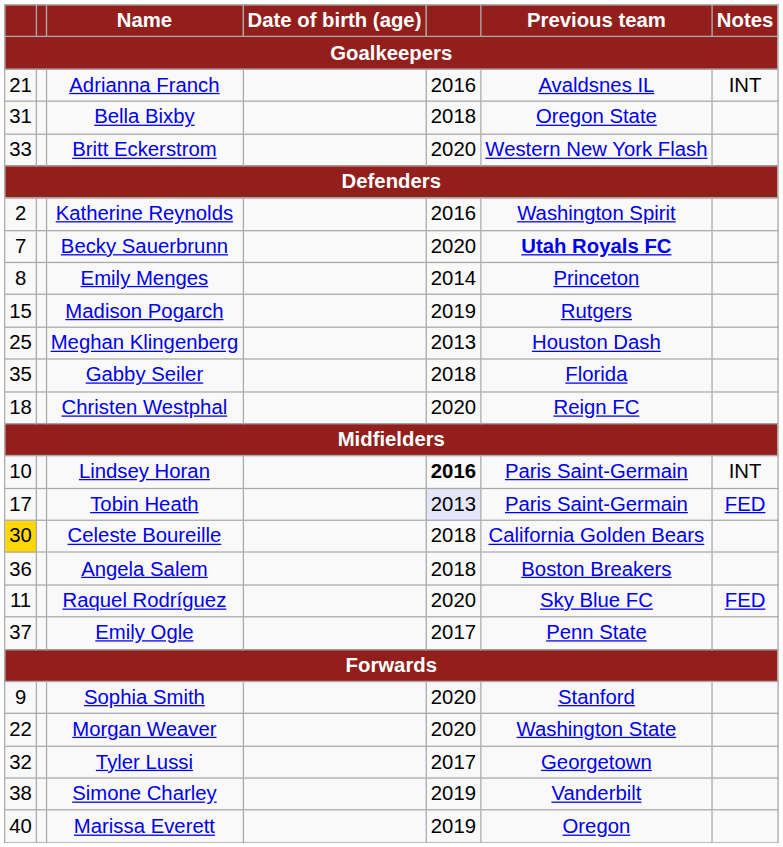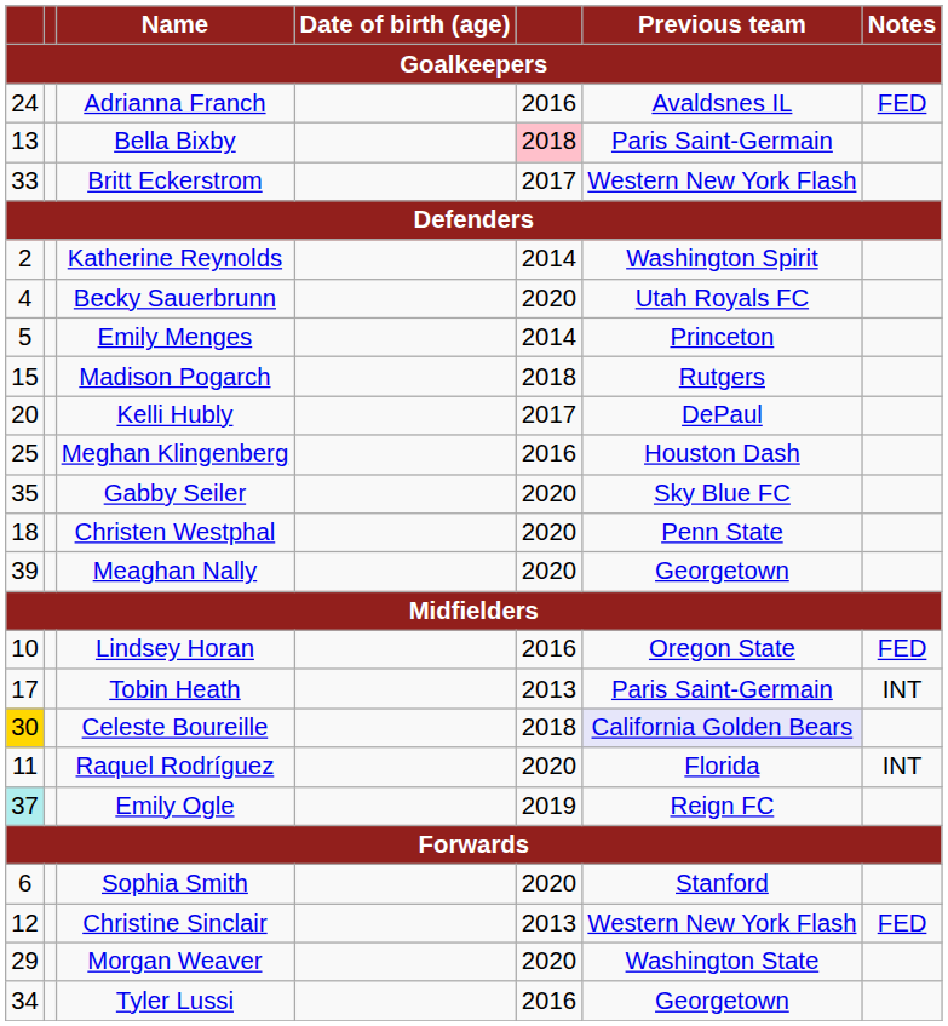Adrianna Franch | column 1: 21 -> 24
Adrianna Franch | Notes: INT -> FED
Bella Bixby | column 1: 31 -> 13
Bella Bixby | column 5: no background -> pink background
Bella Bixby | Previous team: Oregon State -> Paris Saint-Germain
Britt Eckerstrom | column 5: 2020 -> 2017
Katherine Reynolds | column 5: 2016 -> 2014
Becky Sauerbrunn | column 1: 7 -> 4
Becky Sauerbrunn | Previous team: bold -> normal
Emily Menges | column 1: 8 -> 5
Madison Pogarch | column 5: 2019 -> 2018
+ row: 20 | Kelli Hubly | 2017 | DePaul
Meghan Klingenberg | column 5: 2013 -> 2016
Gabby Seiler | column 5: 2018 -> 2020
Gabby Seiler | Previous team: Florida -> Sky Blue FC
Christen Westphal | Previous team: Reign FC -> Penn State
+ row: 39 | Meaghan Nally | 2020 | Georgetown
Lindsey Horan | column 5: bold -> normal
Lindsey Horan | Previous team: Paris Saint-Germain -> Oregon State
Lindsey Horan | Notes: INT -> FED
Tobin Heath | column 5: lavender background -> no background
Tobin Heath | Notes: FED -> INT
Celeste Boureille | Previous team: no background -> lavender background
- row: 36 | Angela Salem | 2018 | Boston Breakers
Raquel Rodríguez | Previous team: Sky Blue FC -> Florida
Raquel Rodríguez | Notes: FED -> INT
Emily Ogle | column 1: no background -> paleturquoise background
Emily Ogle | column 5: 2017 -> 2019
Emily Ogle | Previous team: Penn State -> Reign FC
Sophia Smith | column 1: 9 -> 6
+ row: 12 | Christine Sinclair | 2013 | Western New York Flash | FED
Morgan Weaver | column 1: 22 -> 29
Tyler Lussi | column 1: 32 -> 34
Tyler Lussi | column 5: 2017 -> 2016
- row: 38 | Simone Charley | 2019 | Vanderbilt
- row: 40 | Marissa Everett | 2019 | Oregon
